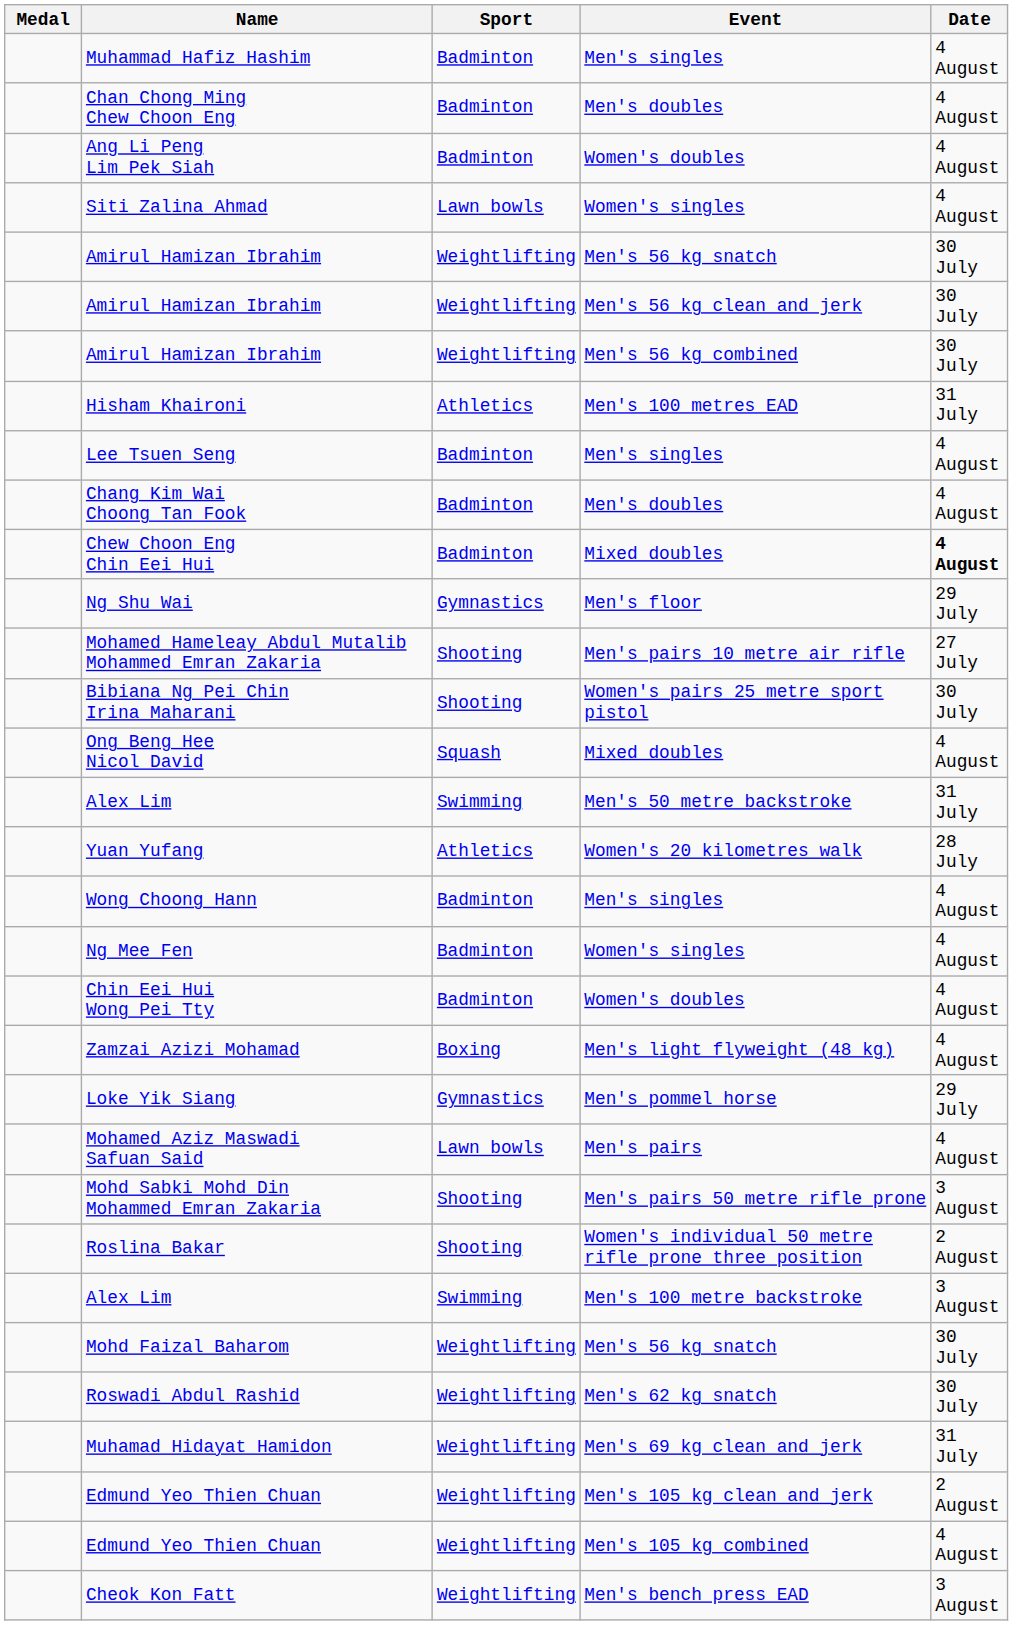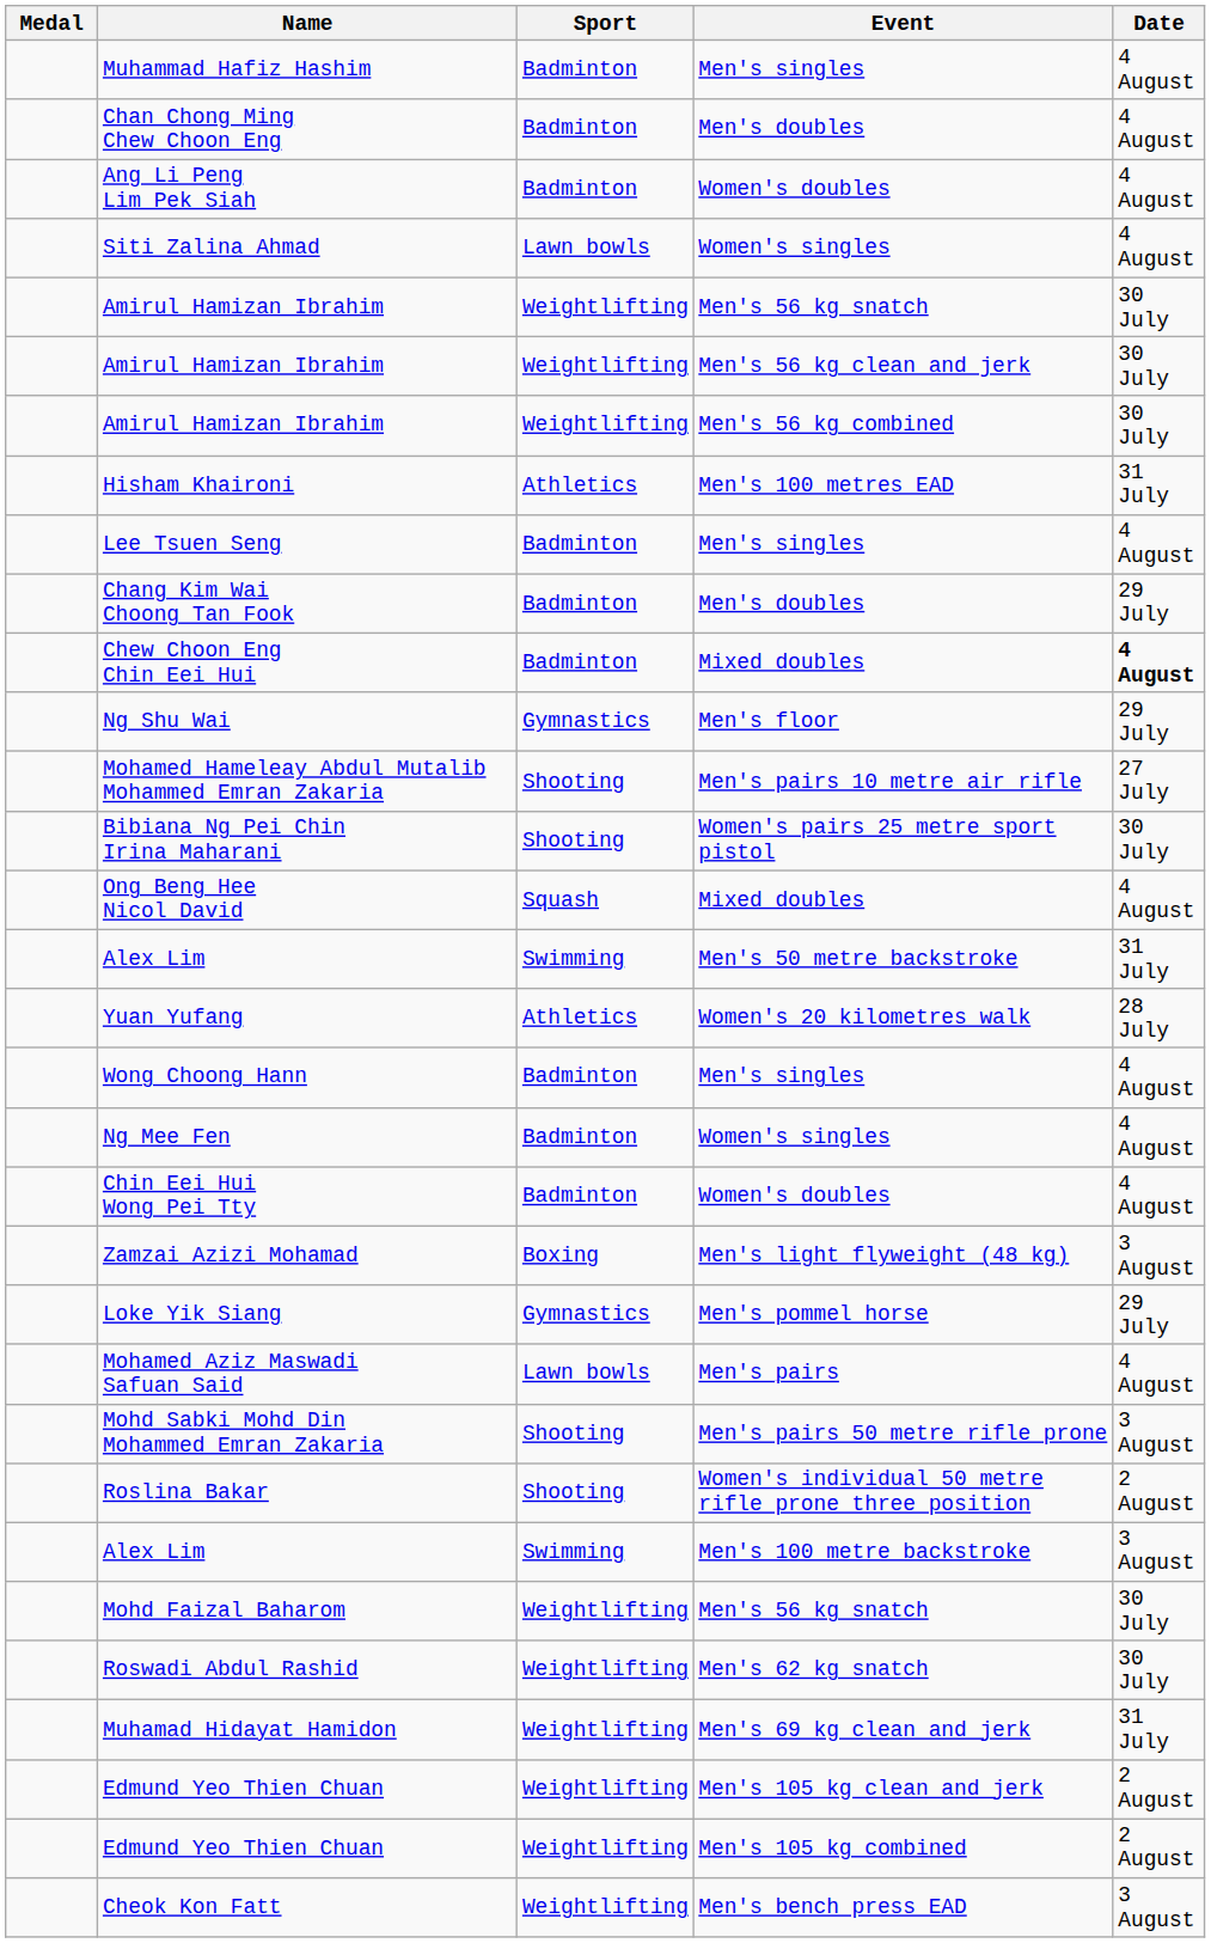Chang Kim Wai Choong Tan Fook | Date: 4 August -> 29 July
Zamzai Azizi Mohamad | Date: 4 August -> 3 August
Edmund Yeo Thien Chuan / Men's 105 kg combined | Date: 4 August -> 2 August
